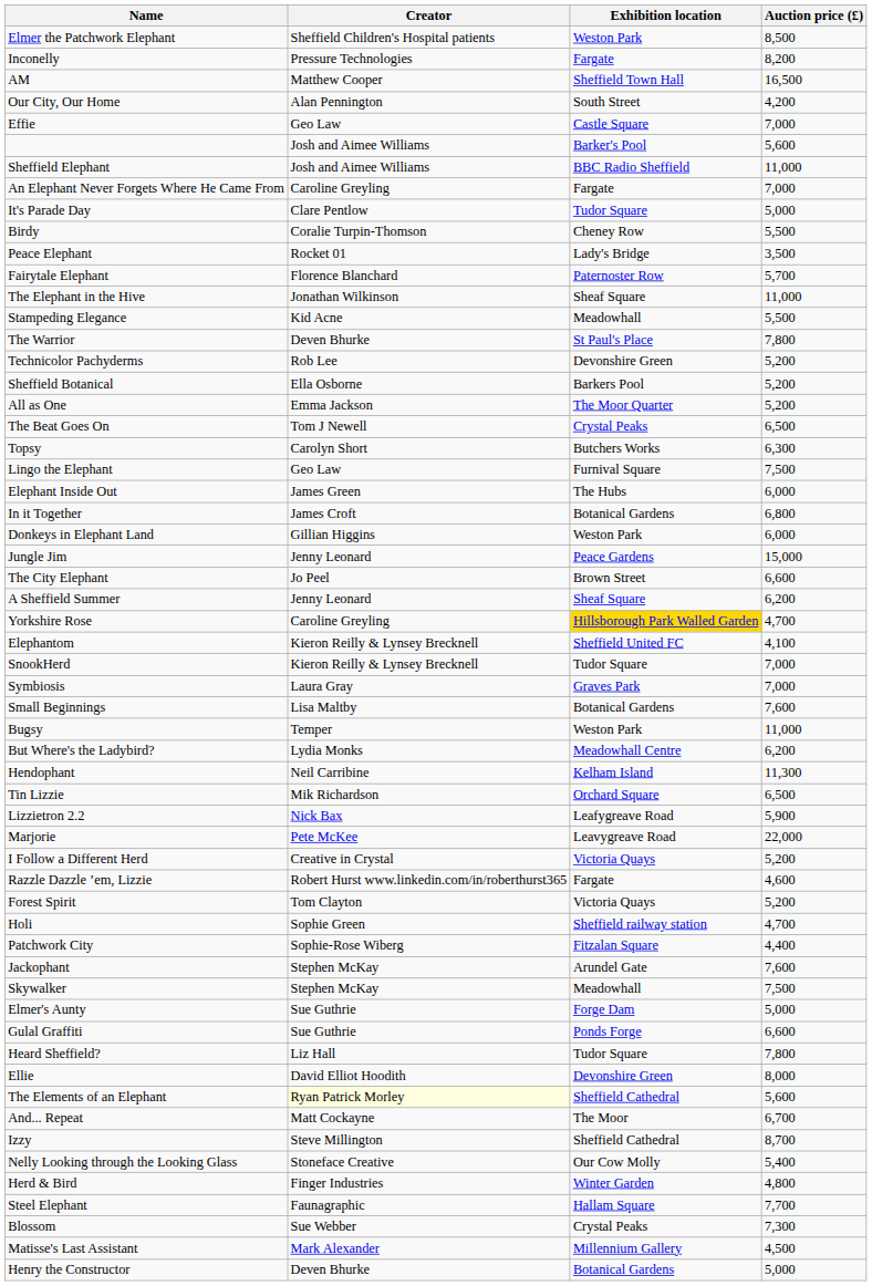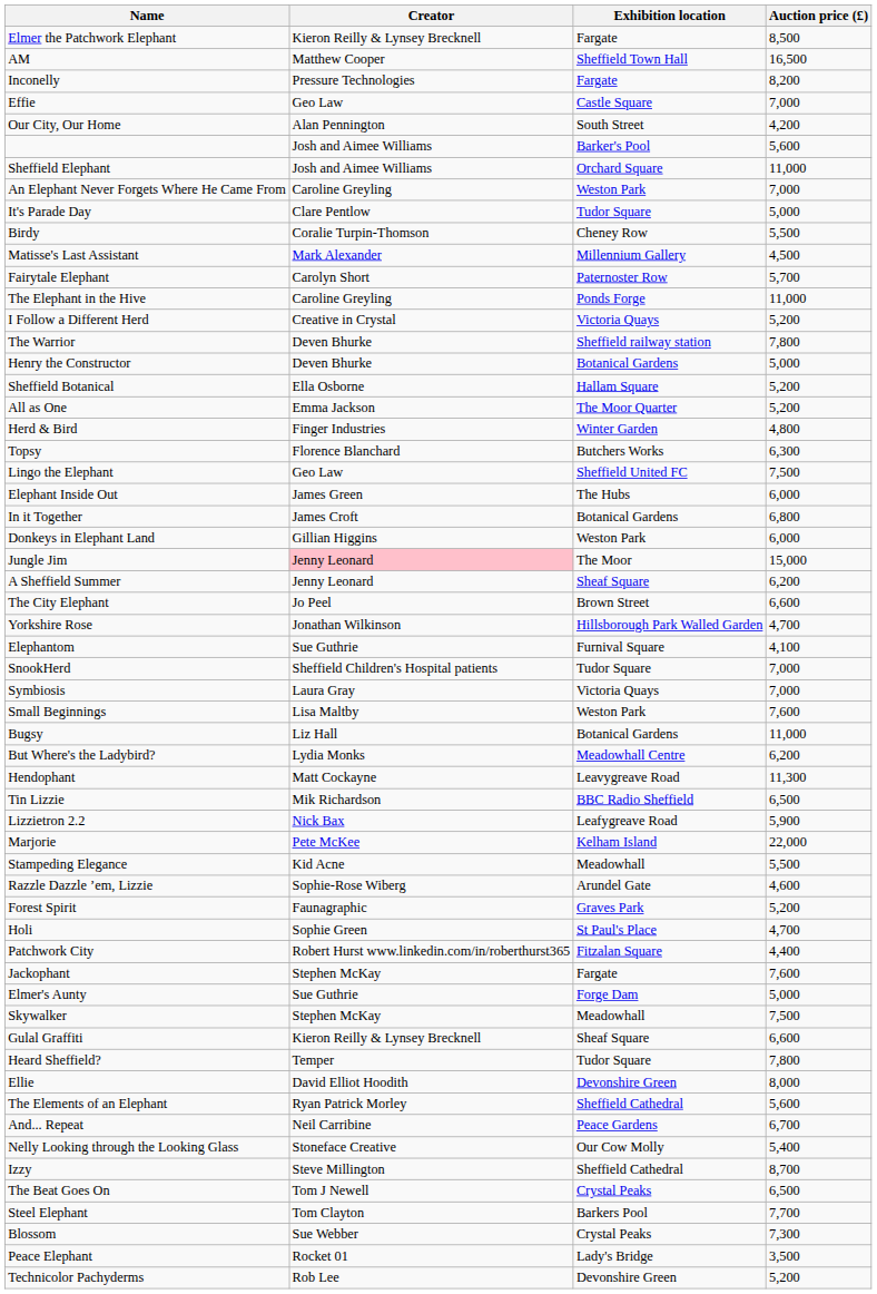Elmer the Patchwork Elephant | Creator: Sheffield Children's Hospital patients -> Kieron Reilly & Lynsey Brecknell
Elmer the Patchwork Elephant | Exhibition location: Weston Park -> Fargate
rows swapped: Inconelly <-> AM
rows swapped: Effie <-> Our City, Our Home
Sheffield Elephant | Exhibition location: BBC Radio Sheffield -> Orchard Square
An Elephant Never Forgets Where He Came From | Exhibition location: Fargate -> Weston Park
rows swapped: Peace Elephant <-> Matisse's Last Assistant
Fairytale Elephant | Creator: Florence Blanchard -> Carolyn Short
The Elephant in the Hive | Creator: Jonathan Wilkinson -> Caroline Greyling
The Elephant in the Hive | Exhibition location: Sheaf Square -> Ponds Forge
rows swapped: I Follow a Different Herd <-> Stampeding Elegance
The Warrior | Exhibition location: St Paul's Place -> Sheffield railway station
rows swapped: Henry the Constructor <-> Technicolor Pachyderms
Sheffield Botanical | Exhibition location: Barkers Pool -> Hallam Square
rows swapped: Herd & Bird <-> The Beat Goes On
Topsy | Creator: Carolyn Short -> Florence Blanchard
Lingo the Elephant | Exhibition location: Furnival Square -> Sheffield United FC
Jungle Jim | Creator: no background -> pink background
Jungle Jim | Exhibition location: Peace Gardens -> The Moor
rows swapped: A Sheffield Summer <-> The City Elephant
Yorkshire Rose | Creator: Caroline Greyling -> Jonathan Wilkinson
Yorkshire Rose | Exhibition location: gold background -> no background
Elephantom | Creator: Kieron Reilly & Lynsey Brecknell -> Sue Guthrie
Elephantom | Exhibition location: Sheffield United FC -> Furnival Square
SnookHerd | Creator: Kieron Reilly & Lynsey Brecknell -> Sheffield Children's Hospital patients
Symbiosis | Exhibition location: Graves Park -> Victoria Quays
Small Beginnings | Exhibition location: Botanical Gardens -> Weston Park
Bugsy | Creator: Temper -> Liz Hall
Bugsy | Exhibition location: Weston Park -> Botanical Gardens
Hendophant | Creator: Neil Carribine -> Matt Cockayne
Hendophant | Exhibition location: Kelham Island -> Leavygreave Road
Tin Lizzie | Exhibition location: Orchard Square -> BBC Radio Sheffield
Marjorie | Exhibition location: Leavygreave Road -> Kelham Island
Razzle Dazzle ’em, Lizzie | Creator: Robert Hurst www.linkedin.com/in/roberthurst365 -> Sophie-Rose Wiberg
Razzle Dazzle ’em, Lizzie | Exhibition location: Fargate -> Arundel Gate
Forest Spirit | Creator: Tom Clayton -> Faunagraphic
Forest Spirit | Exhibition location: Victoria Quays -> Graves Park
Holi | Exhibition location: Sheffield railway station -> St Paul's Place
Patchwork City | Creator: Sophie-Rose Wiberg -> Robert Hurst www.linkedin.com/in/roberthurst365
Jackophant | Exhibition location: Arundel Gate -> Fargate
rows swapped: Skywalker <-> Elmer's Aunty
Gulal Graffiti | Creator: Sue Guthrie -> Kieron Reilly & Lynsey Brecknell
Gulal Graffiti | Exhibition location: Ponds Forge -> Sheaf Square
Heard Sheffield? | Creator: Liz Hall -> Temper
The Elements of an Elephant | Creator: lightyellow background -> no background
And... Repeat | Creator: Matt Cockayne -> Neil Carribine
And... Repeat | Exhibition location: The Moor -> Peace Gardens
rows swapped: Izzy <-> Nelly Looking through the Looking Glass
Steel Elephant | Creator: Faunagraphic -> Tom Clayton
Steel Elephant | Exhibition location: Hallam Square -> Barkers Pool
